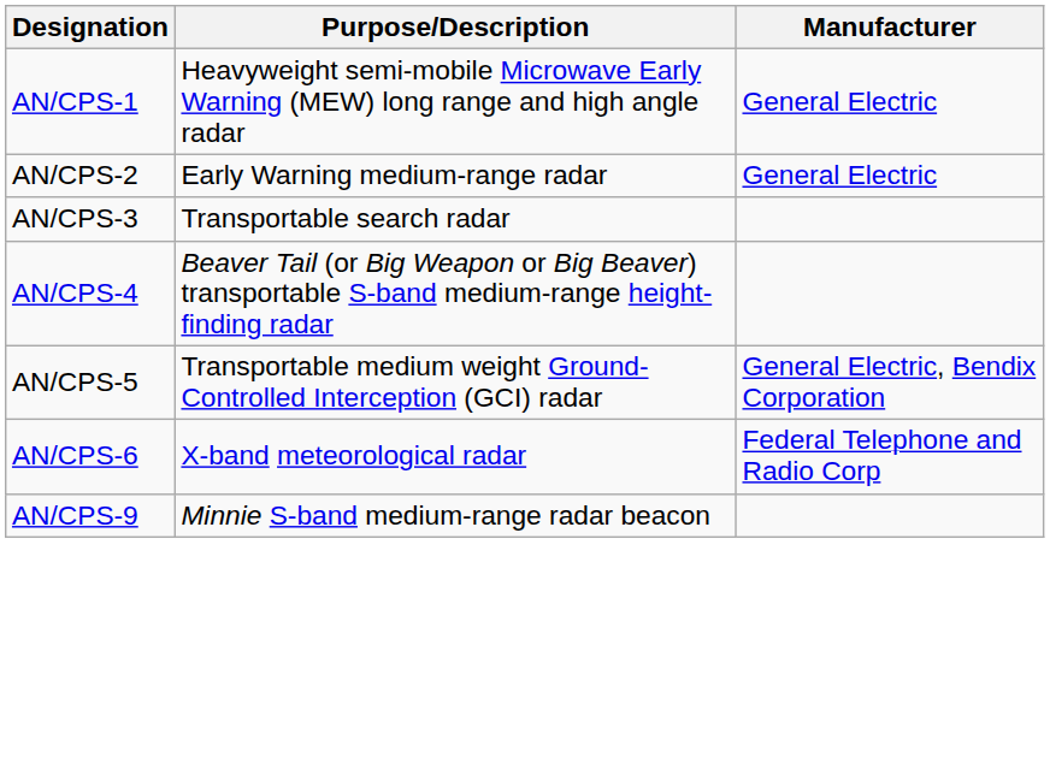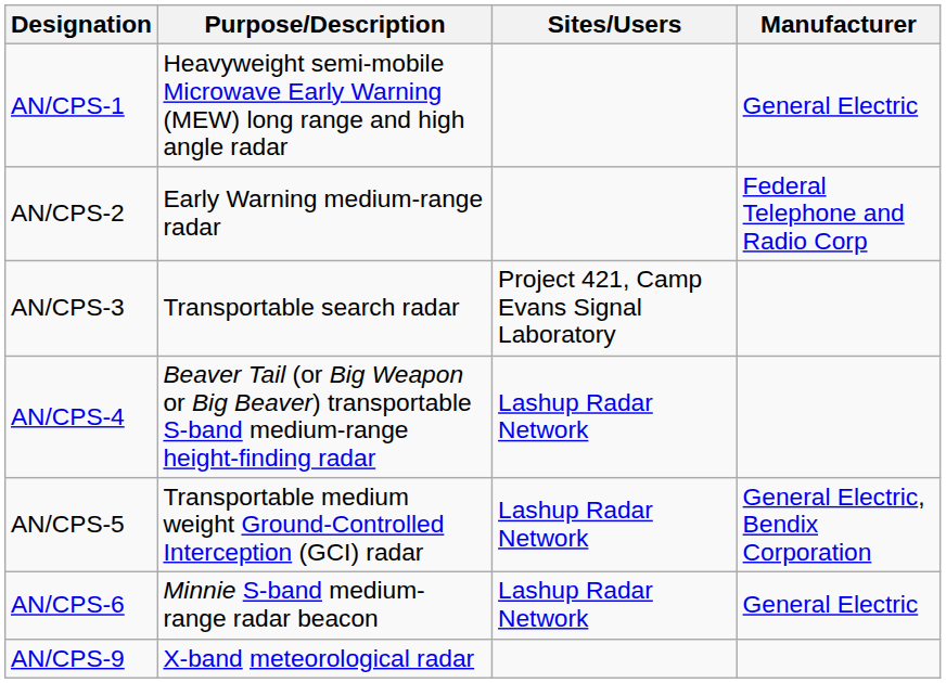+ column: Sites/Users | Project 421, Camp Evans Signal Laboratory | Lashup Radar Network | Lashup Radar Network | Lashup Radar Network
AN/CPS-2 | Manufacturer: General Electric -> Federal Telephone and Radio Corp
AN/CPS-6 | Purpose/Description: X-band meteorological radar -> Minnie S-band medium-range radar beacon
AN/CPS-6 | Manufacturer: Federal Telephone and Radio Corp -> General Electric
AN/CPS-9 | Purpose/Description: Minnie S-band medium-range radar beacon -> X-band meteorological radar
